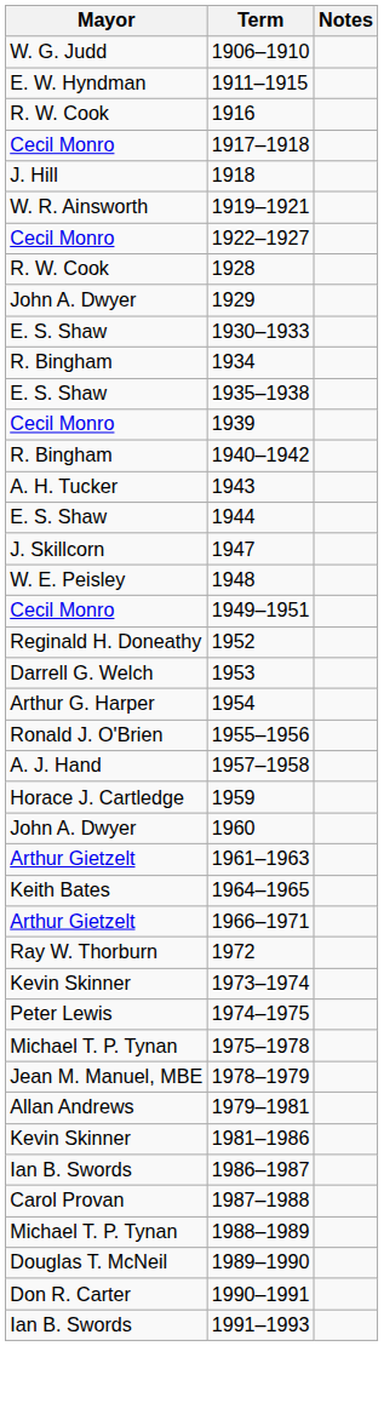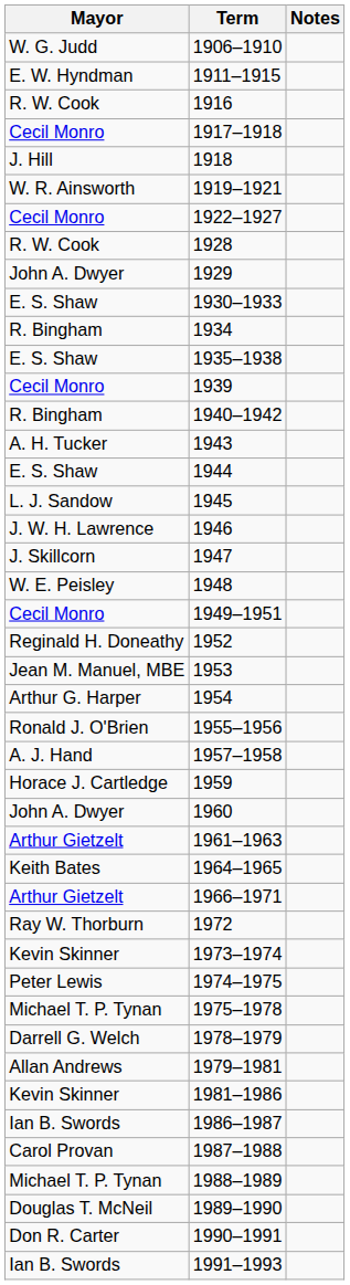+ row: L. J. Sandow | 1945
+ row: J. W. H. Lawrence | 1946
1953 | Mayor: Darrell G. Welch -> Jean M. Manuel, MBE
1978–1979 | Mayor: Jean M. Manuel, MBE -> Darrell G. Welch
